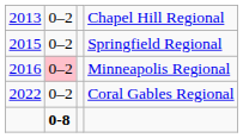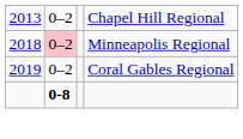- row: 2015 | 0–2 | Springfield Regional
Minneapolis Regional | column 1: 2016 -> 2018
Coral Gables Regional | column 1: 2022 -> 2019
